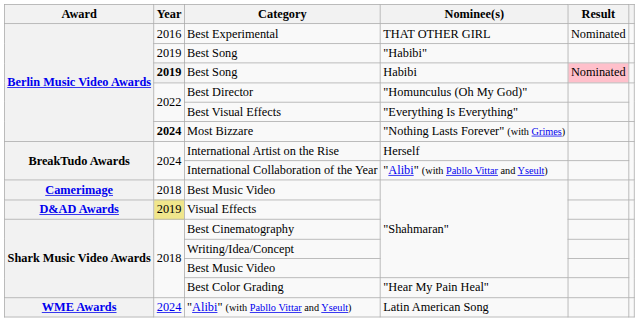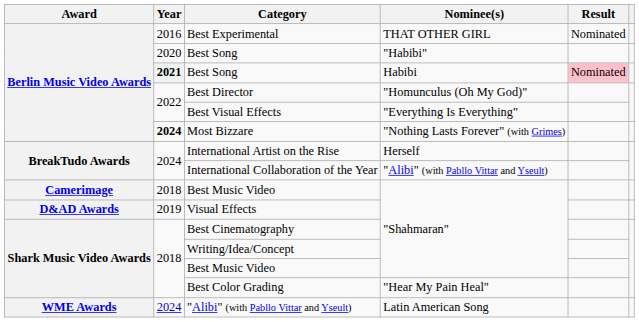Best Song / "Habibi" | Year: 2019 -> 2020
Best Song / Habibi | Year: 2019 -> 2021
Visual Effects | Year: khaki background -> no background
